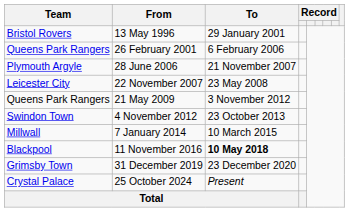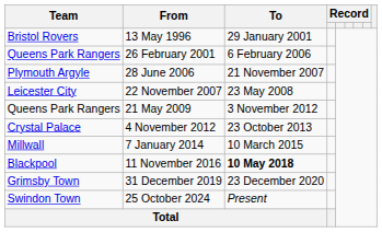4 November 2012 | Team: Swindon Town -> Crystal Palace
25 October 2024 | Team: Crystal Palace -> Swindon Town
